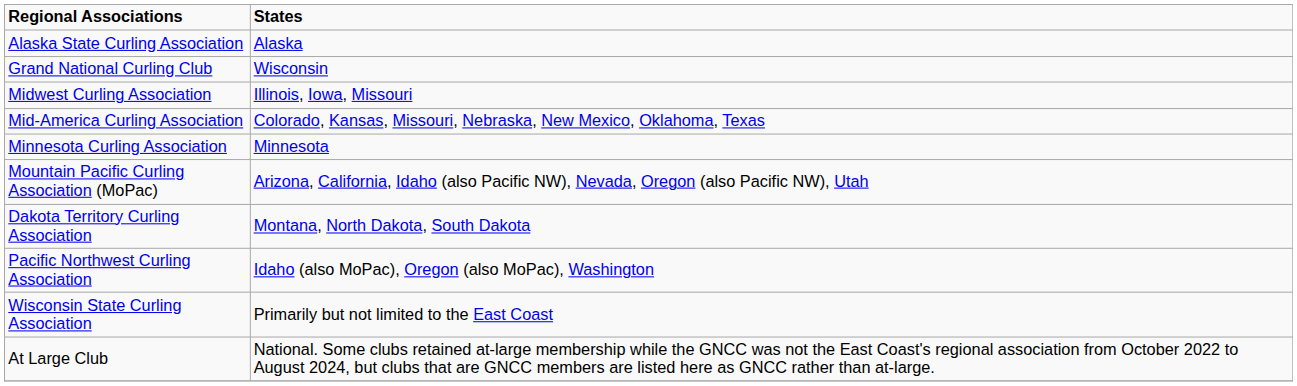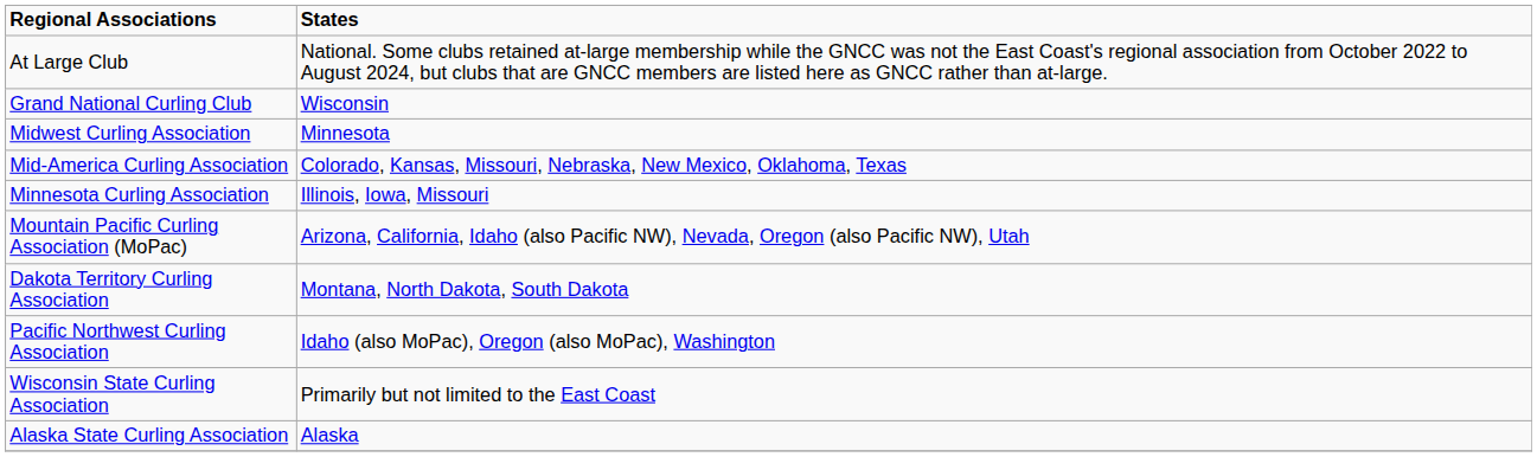rows swapped: Alaska State Curling Association <-> At Large Club
Midwest Curling Association | States: Illinois, Iowa, Missouri -> Minnesota
Minnesota Curling Association | States: Minnesota -> Illinois, Iowa, Missouri
